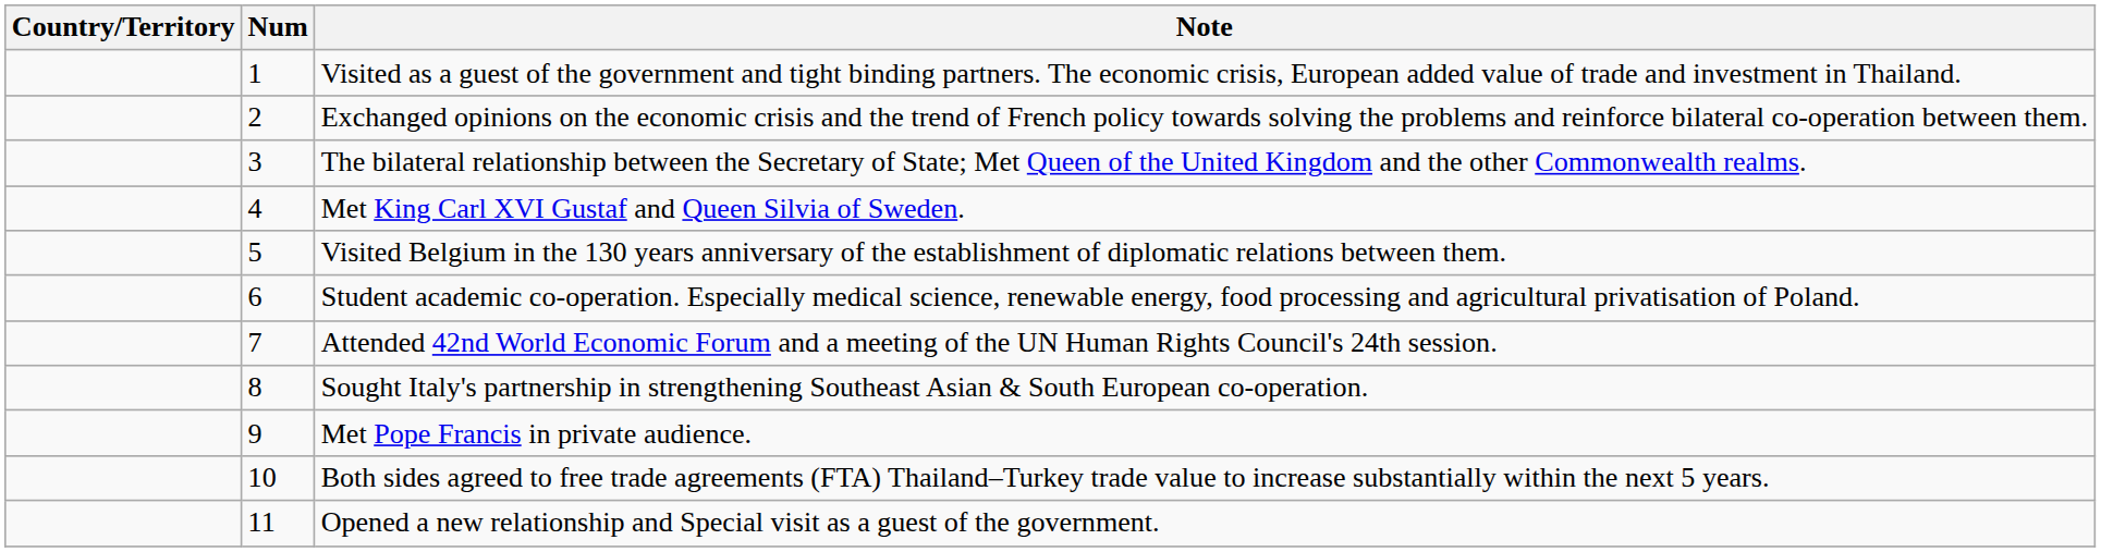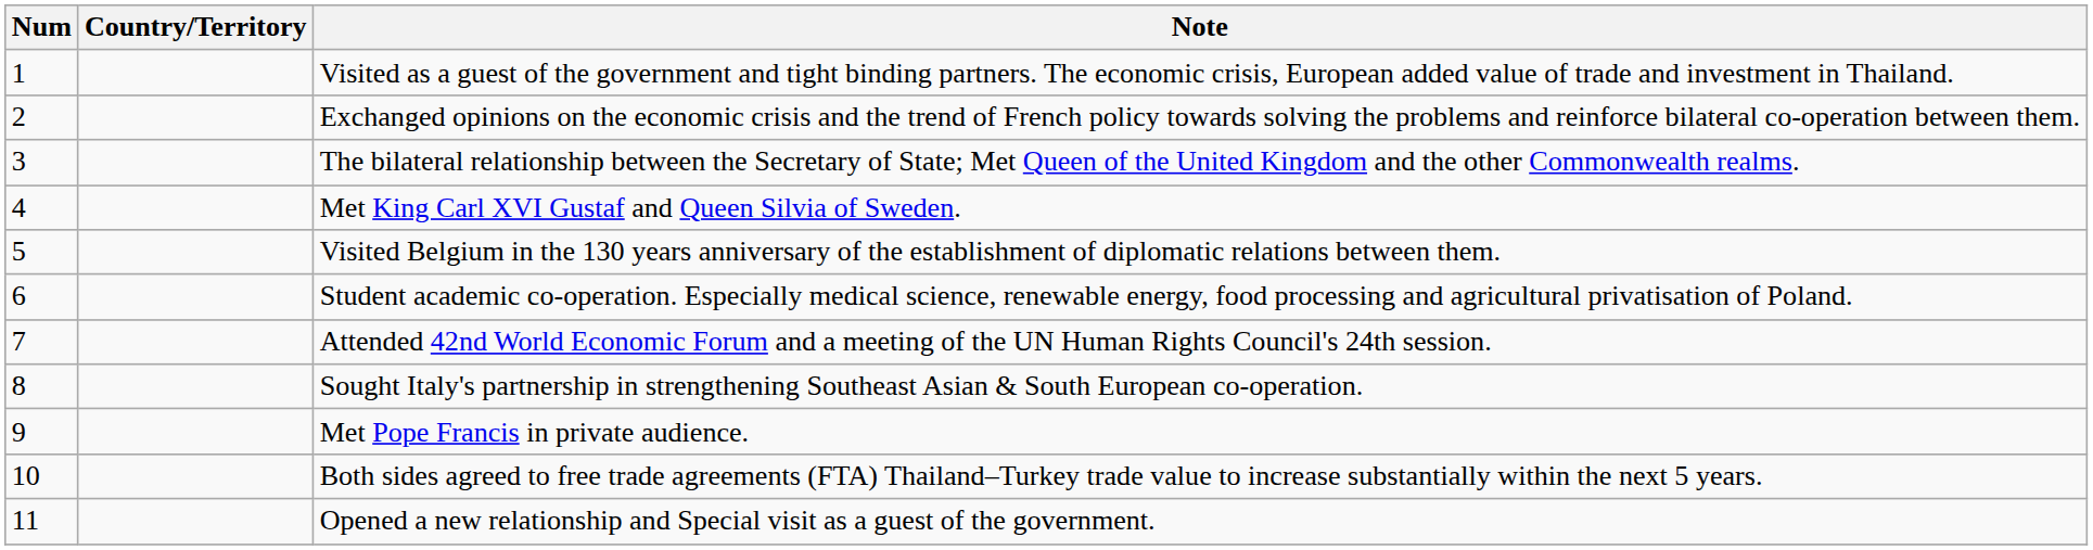columns swapped: Num <-> Country/Territory
